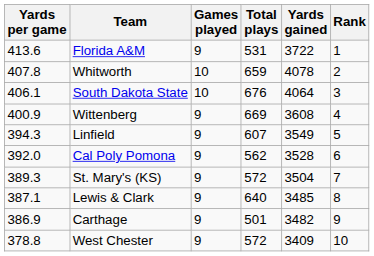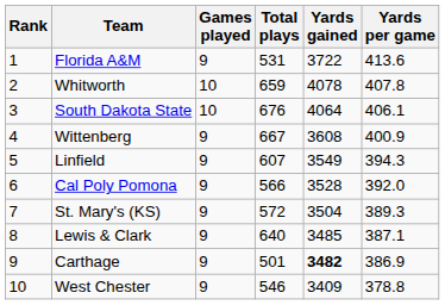columns swapped: Rank <-> Yards per game
Wittenberg | Total plays: 669 -> 667
Cal Poly Pomona | Total plays: 562 -> 566
Carthage | Yards gained: normal -> bold
West Chester | Total plays: 572 -> 546
